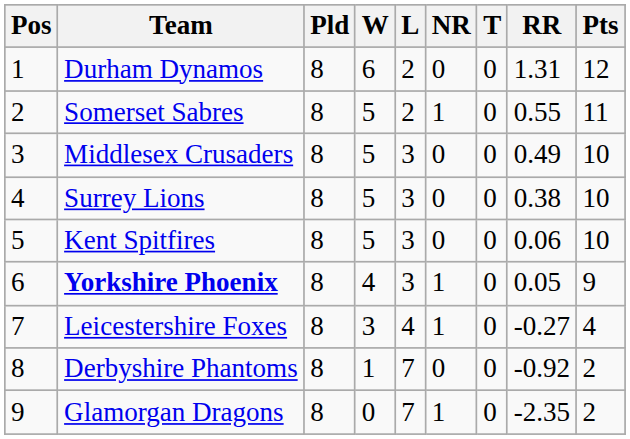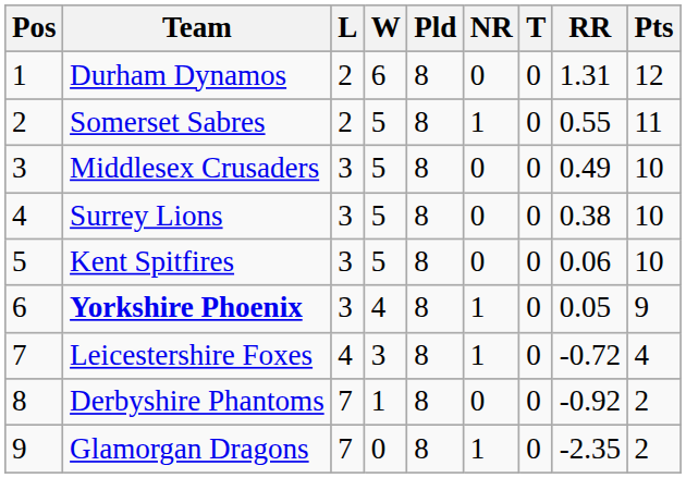columns swapped: Pld <-> L
Leicestershire Foxes | RR: -0.27 -> -0.72
